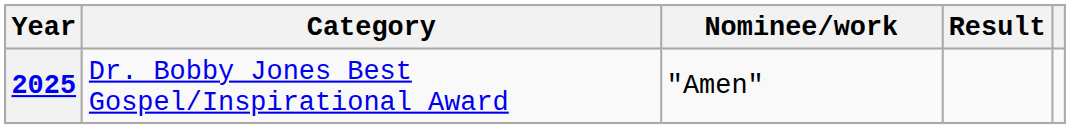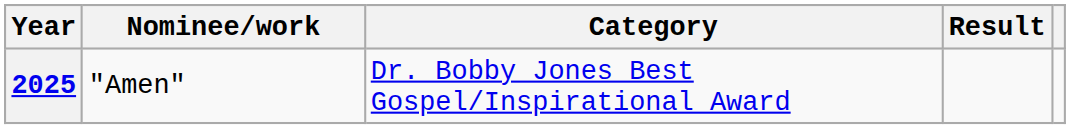columns swapped: Nominee/work <-> Category
